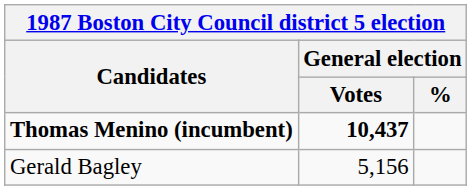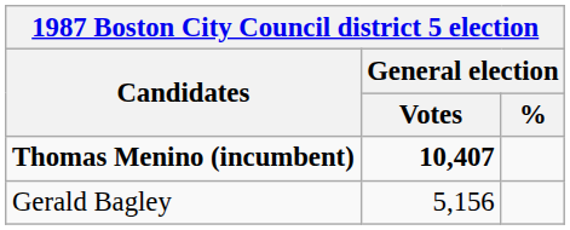Thomas Menino (incumbent) | General election / Votes: 10,437 -> 10,407
